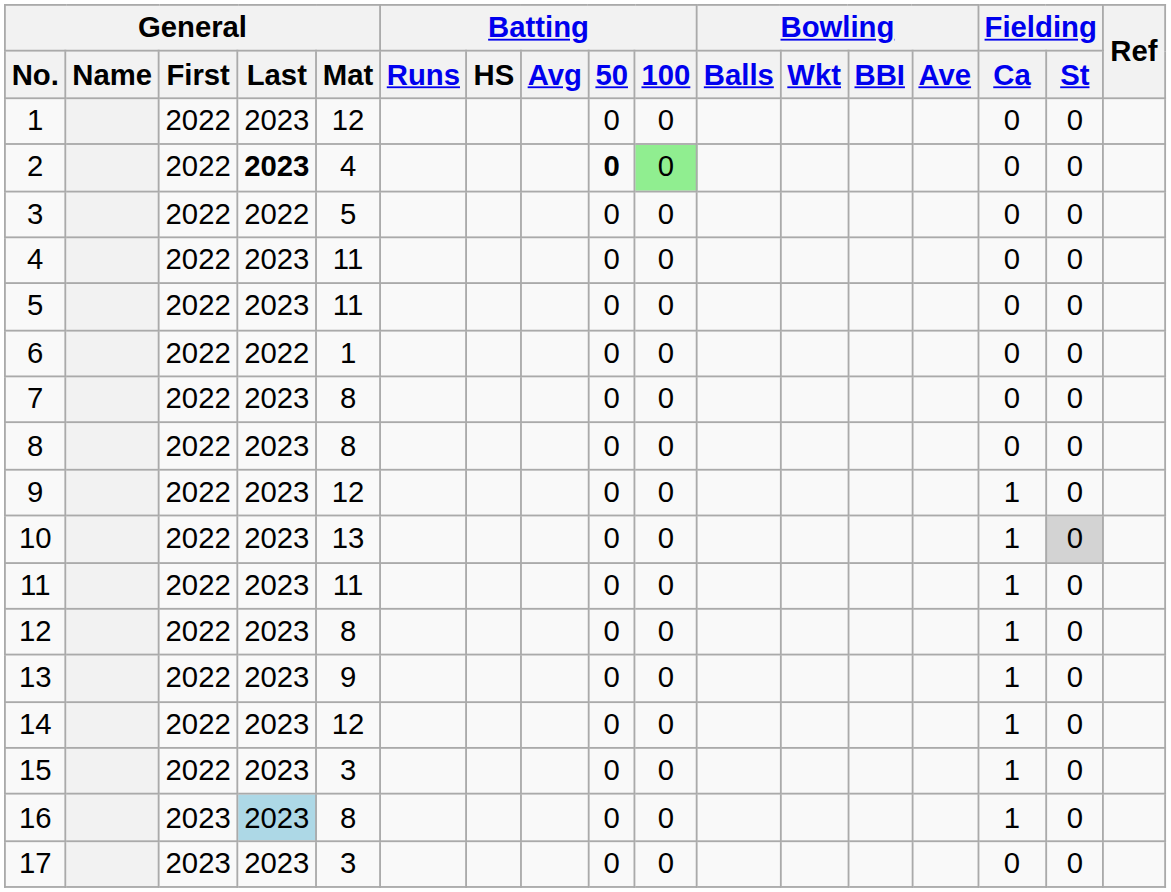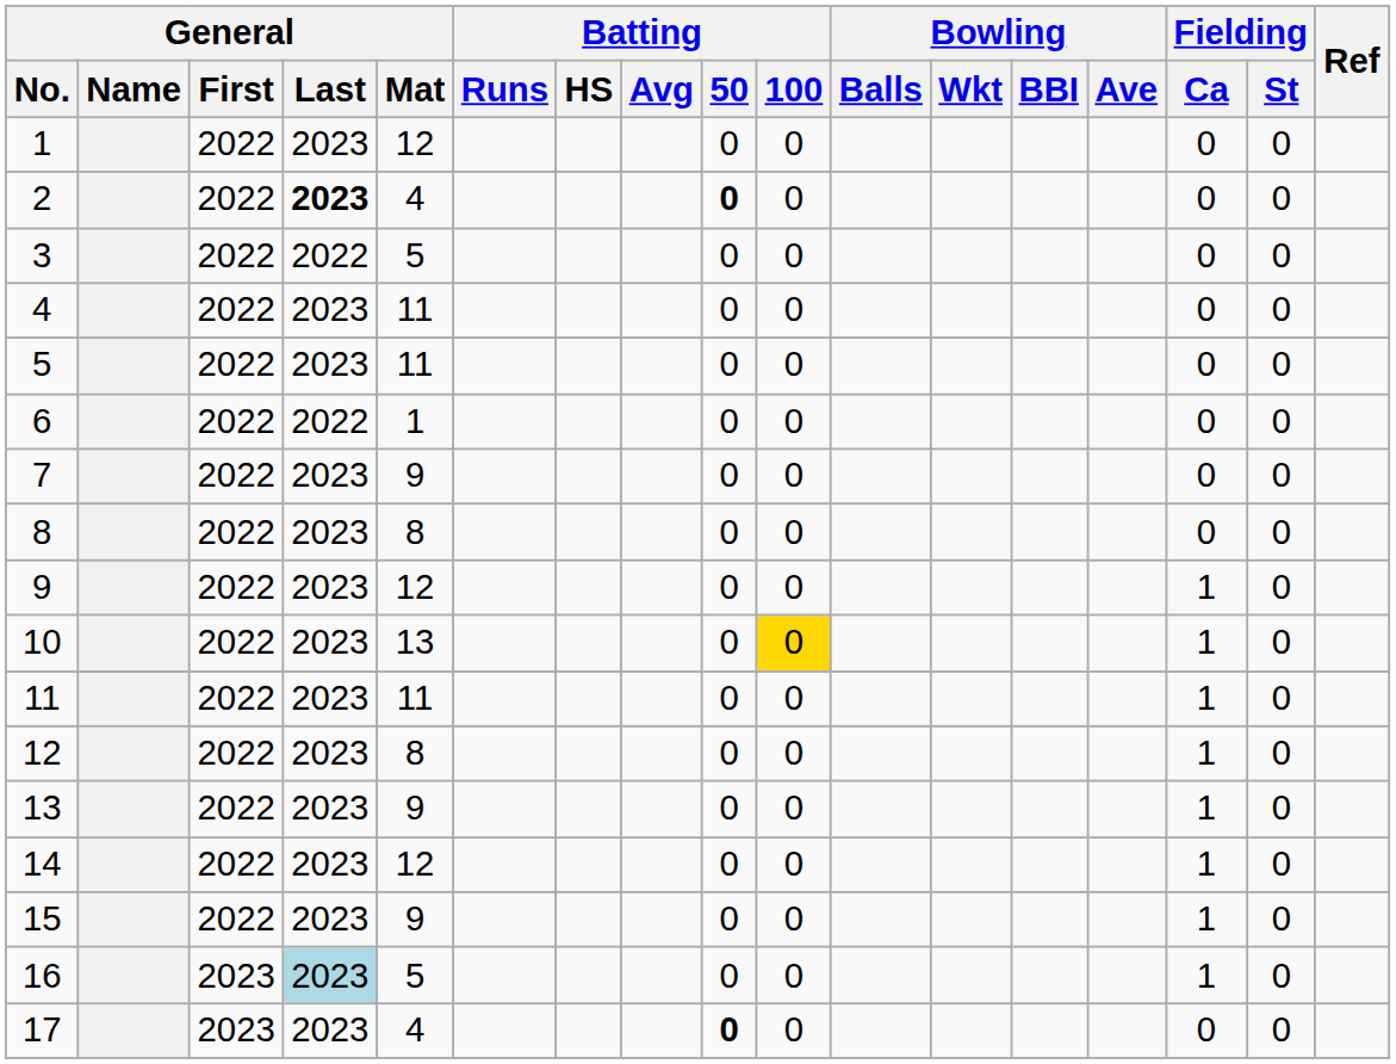2 | Batting / 100: lightgreen background -> no background
7 | General / Mat: 8 -> 9
10 | Batting / 100: no background -> gold background
10 | Fielding / St: lightgrey background -> no background
15 | General / Mat: 3 -> 9
16 | General / Mat: 8 -> 5
17 | General / Mat: 3 -> 4
17 | Batting / 50: normal -> bold
